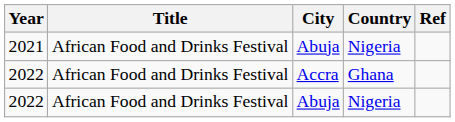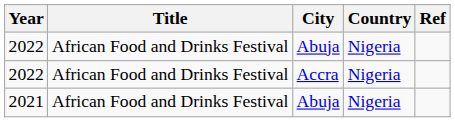rows swapped: 2021 <-> 2022 / Abuja
2022 / Accra | Country: Ghana -> Nigeria
